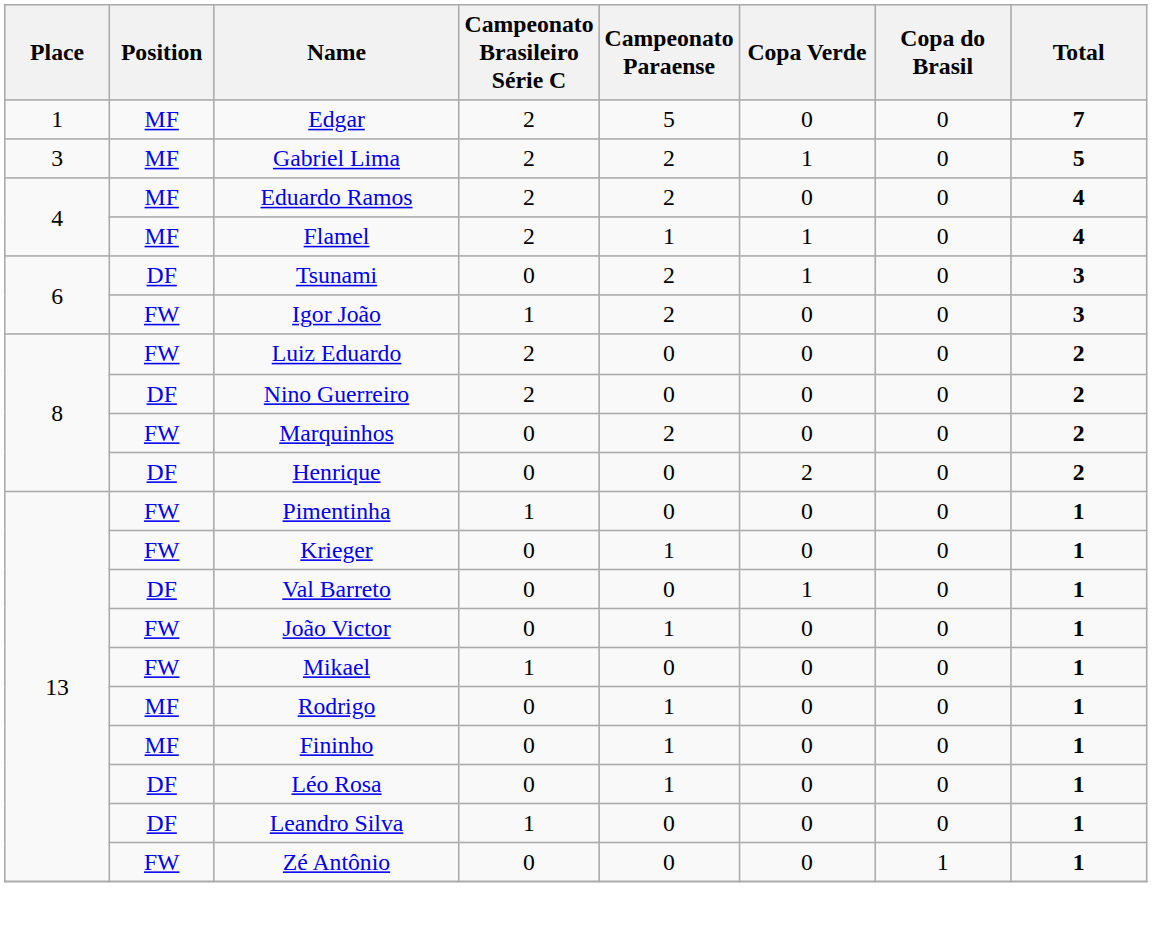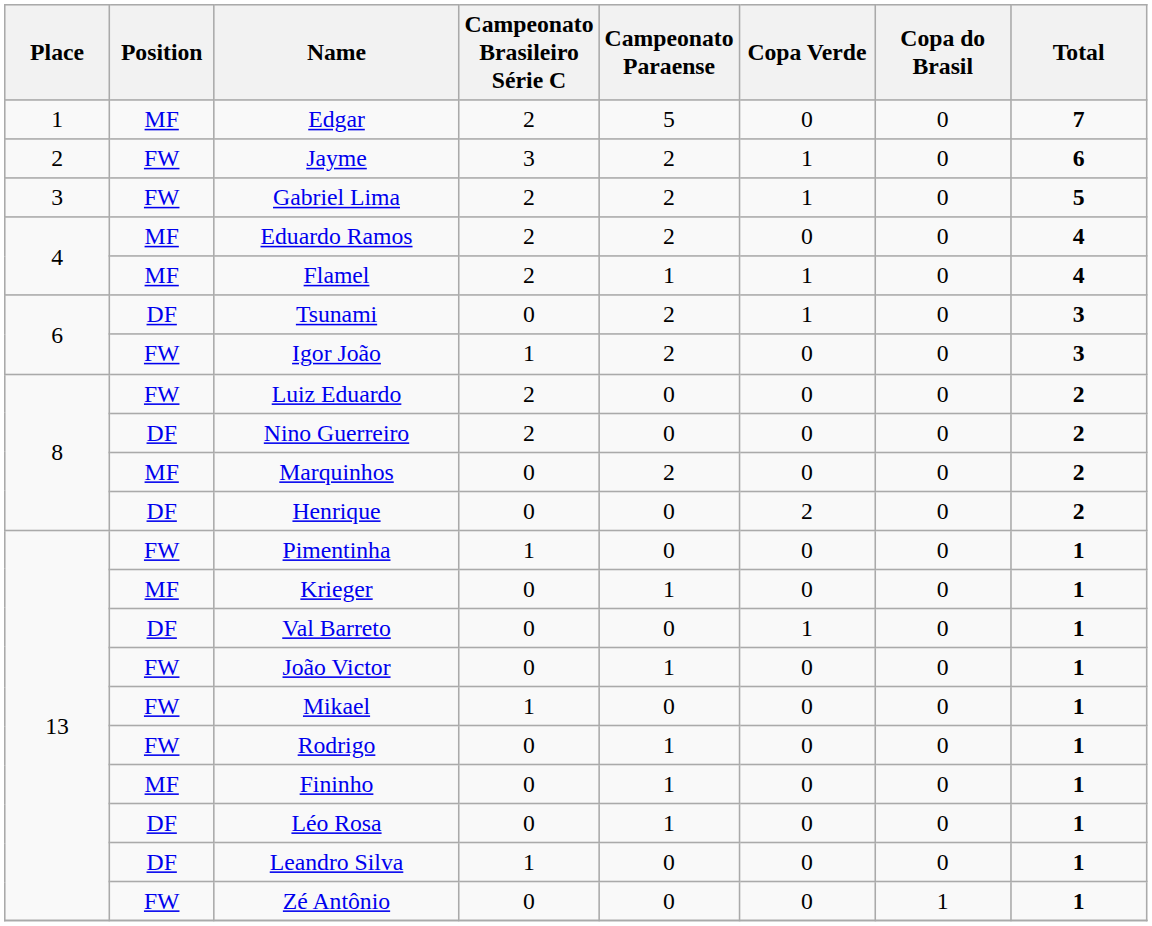+ row: 2 | FW | Jayme | 3 | 2 | 1 | 0 | 6
Gabriel Lima | Position: MF -> FW
Marquinhos | Position: FW -> MF
Krieger | Position: FW -> MF
Rodrigo | Position: MF -> FW
